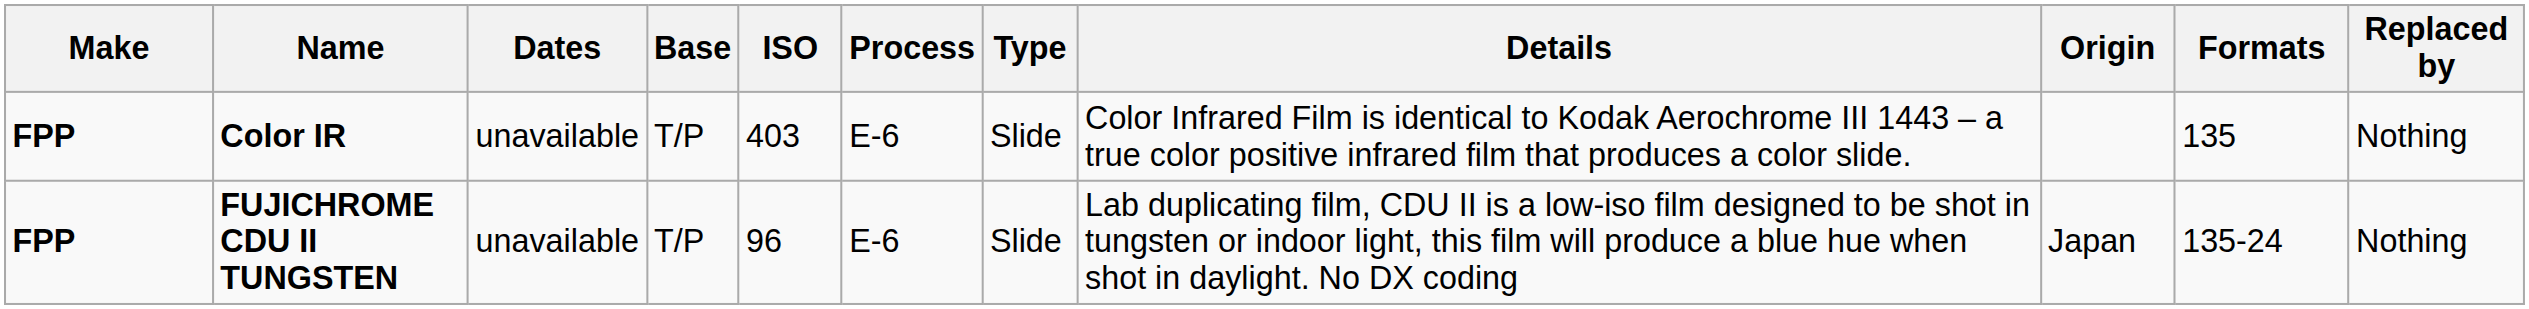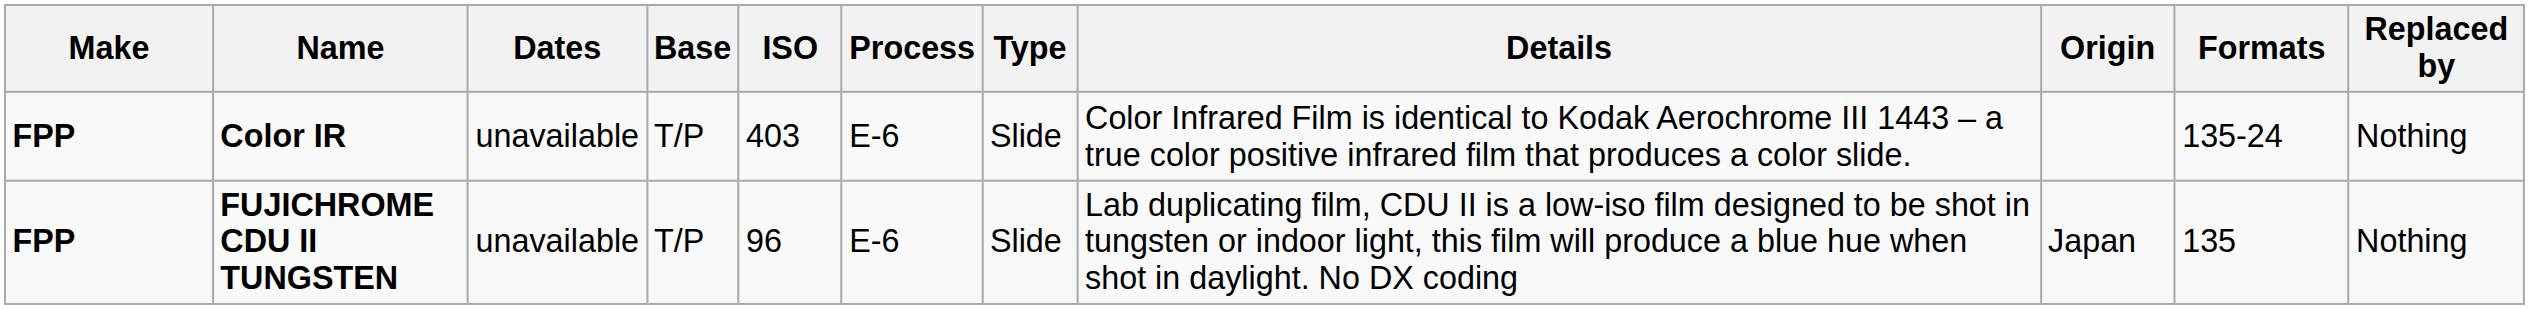Color IR | Formats: 135 -> 135-24
FUJICHROME CDU II TUNGSTEN | Formats: 135-24 -> 135
